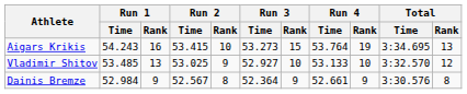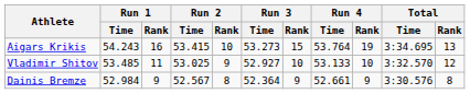Vladimir Shitov | Run 1 / Rank: 13 -> 11
